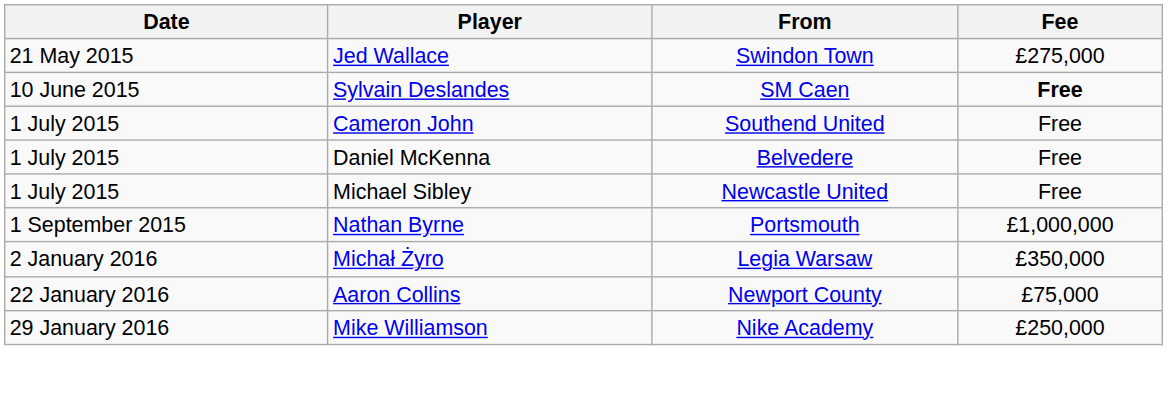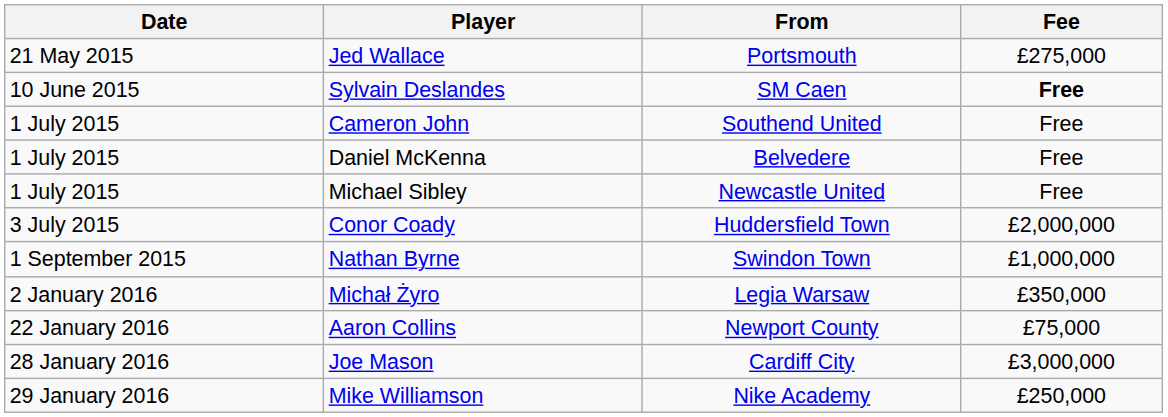Jed Wallace | From: Swindon Town -> Portsmouth
+ row: 3 July 2015 | Conor Coady | Huddersfield Town | £2,000,000
Nathan Byrne | From: Portsmouth -> Swindon Town
+ row: 28 January 2016 | Joe Mason | Cardiff City | £3,000,000
